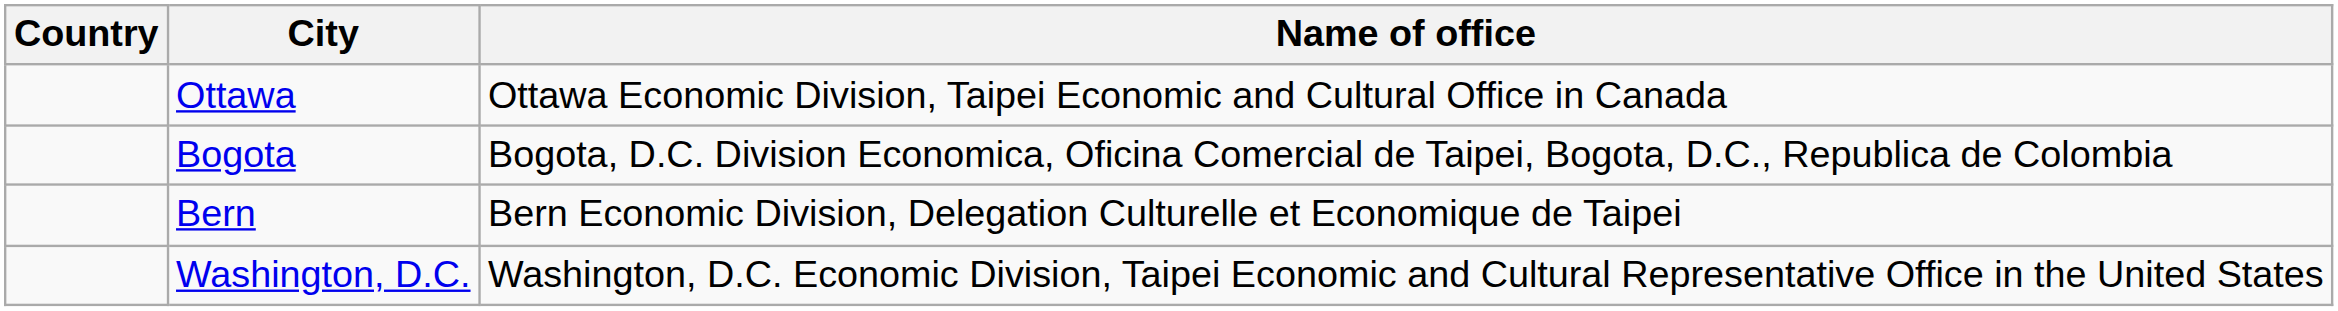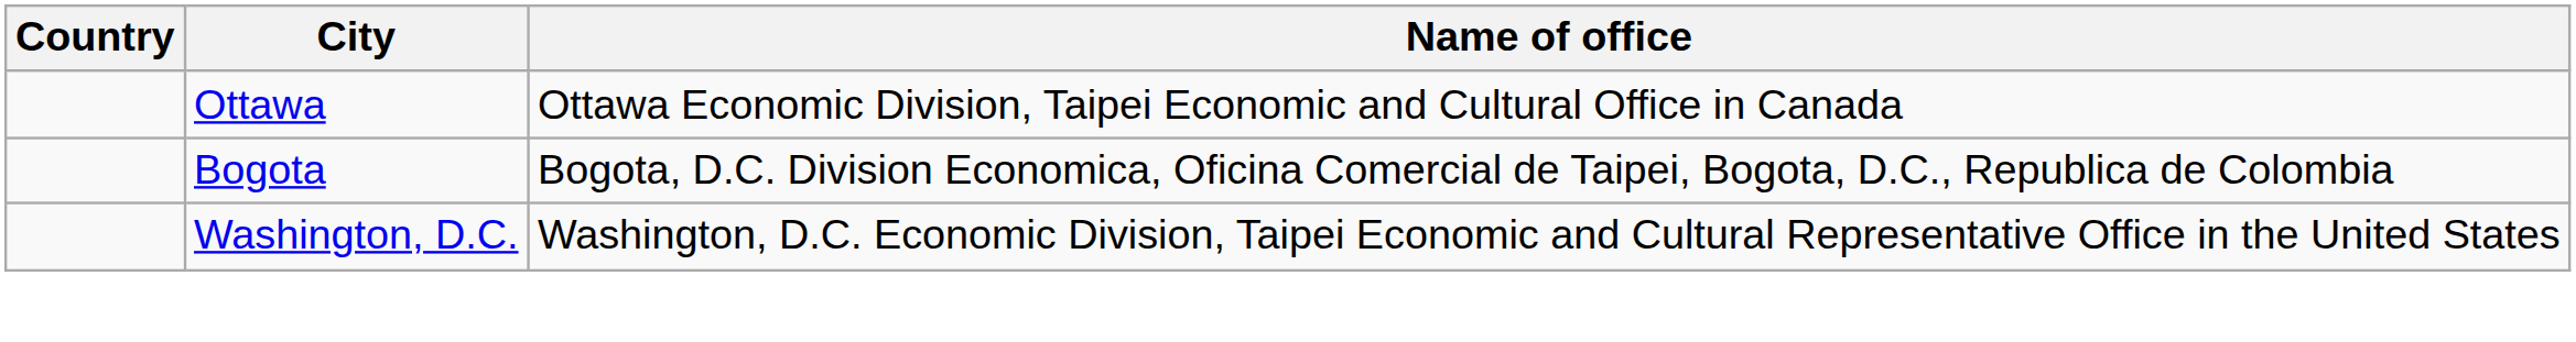- row: Bern | Bern Economic Division, Delegation Culturelle et Economique de Taipei
